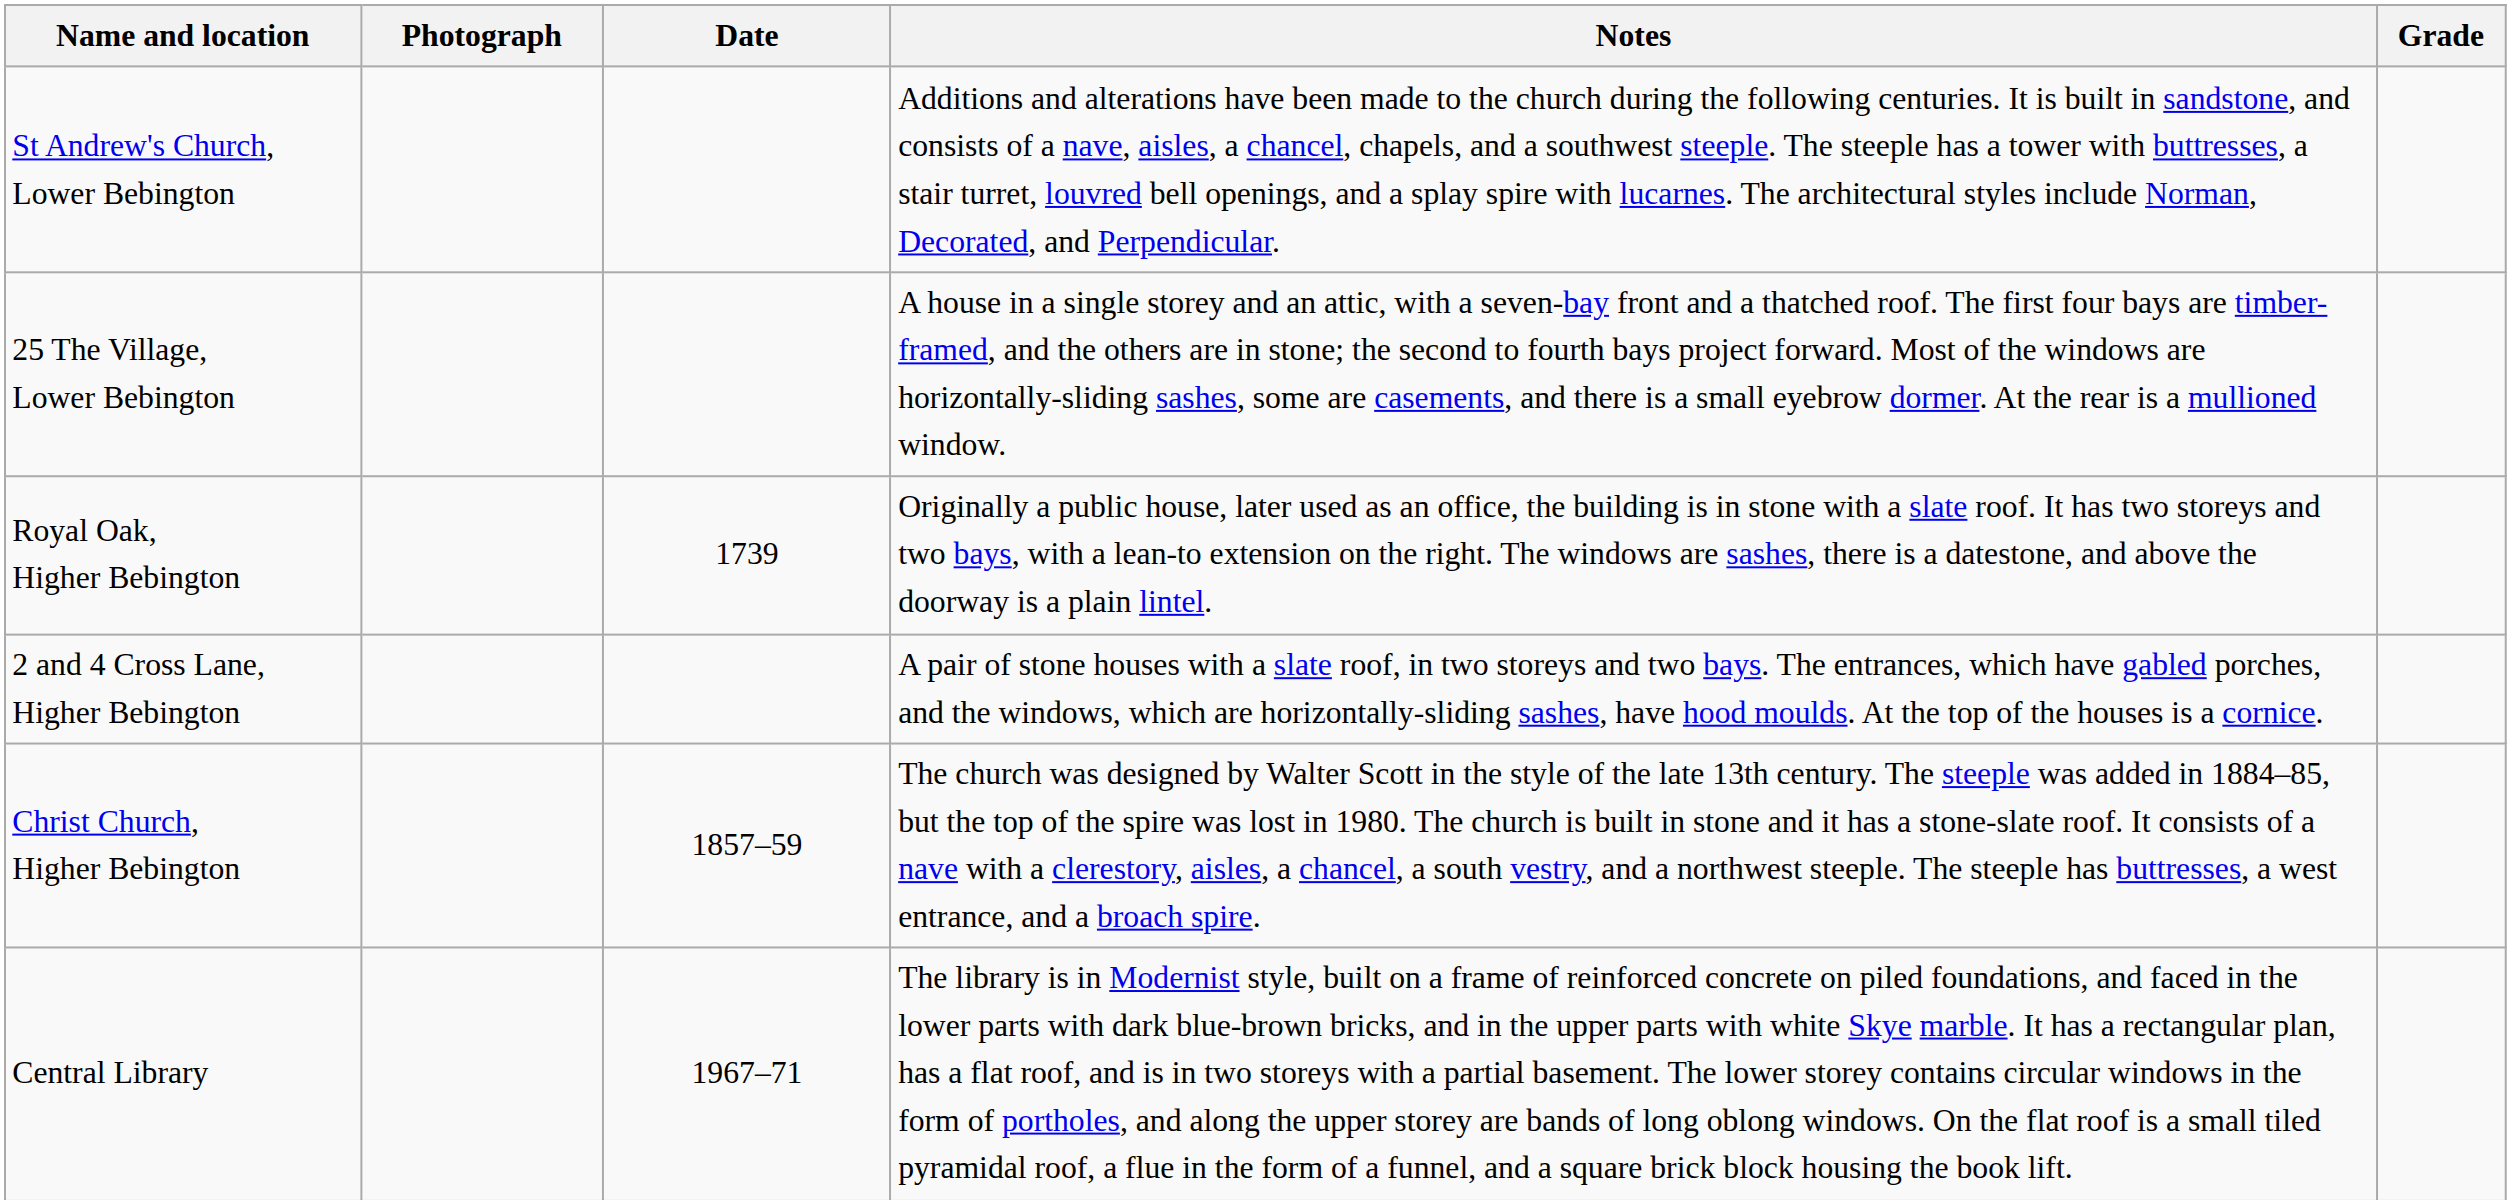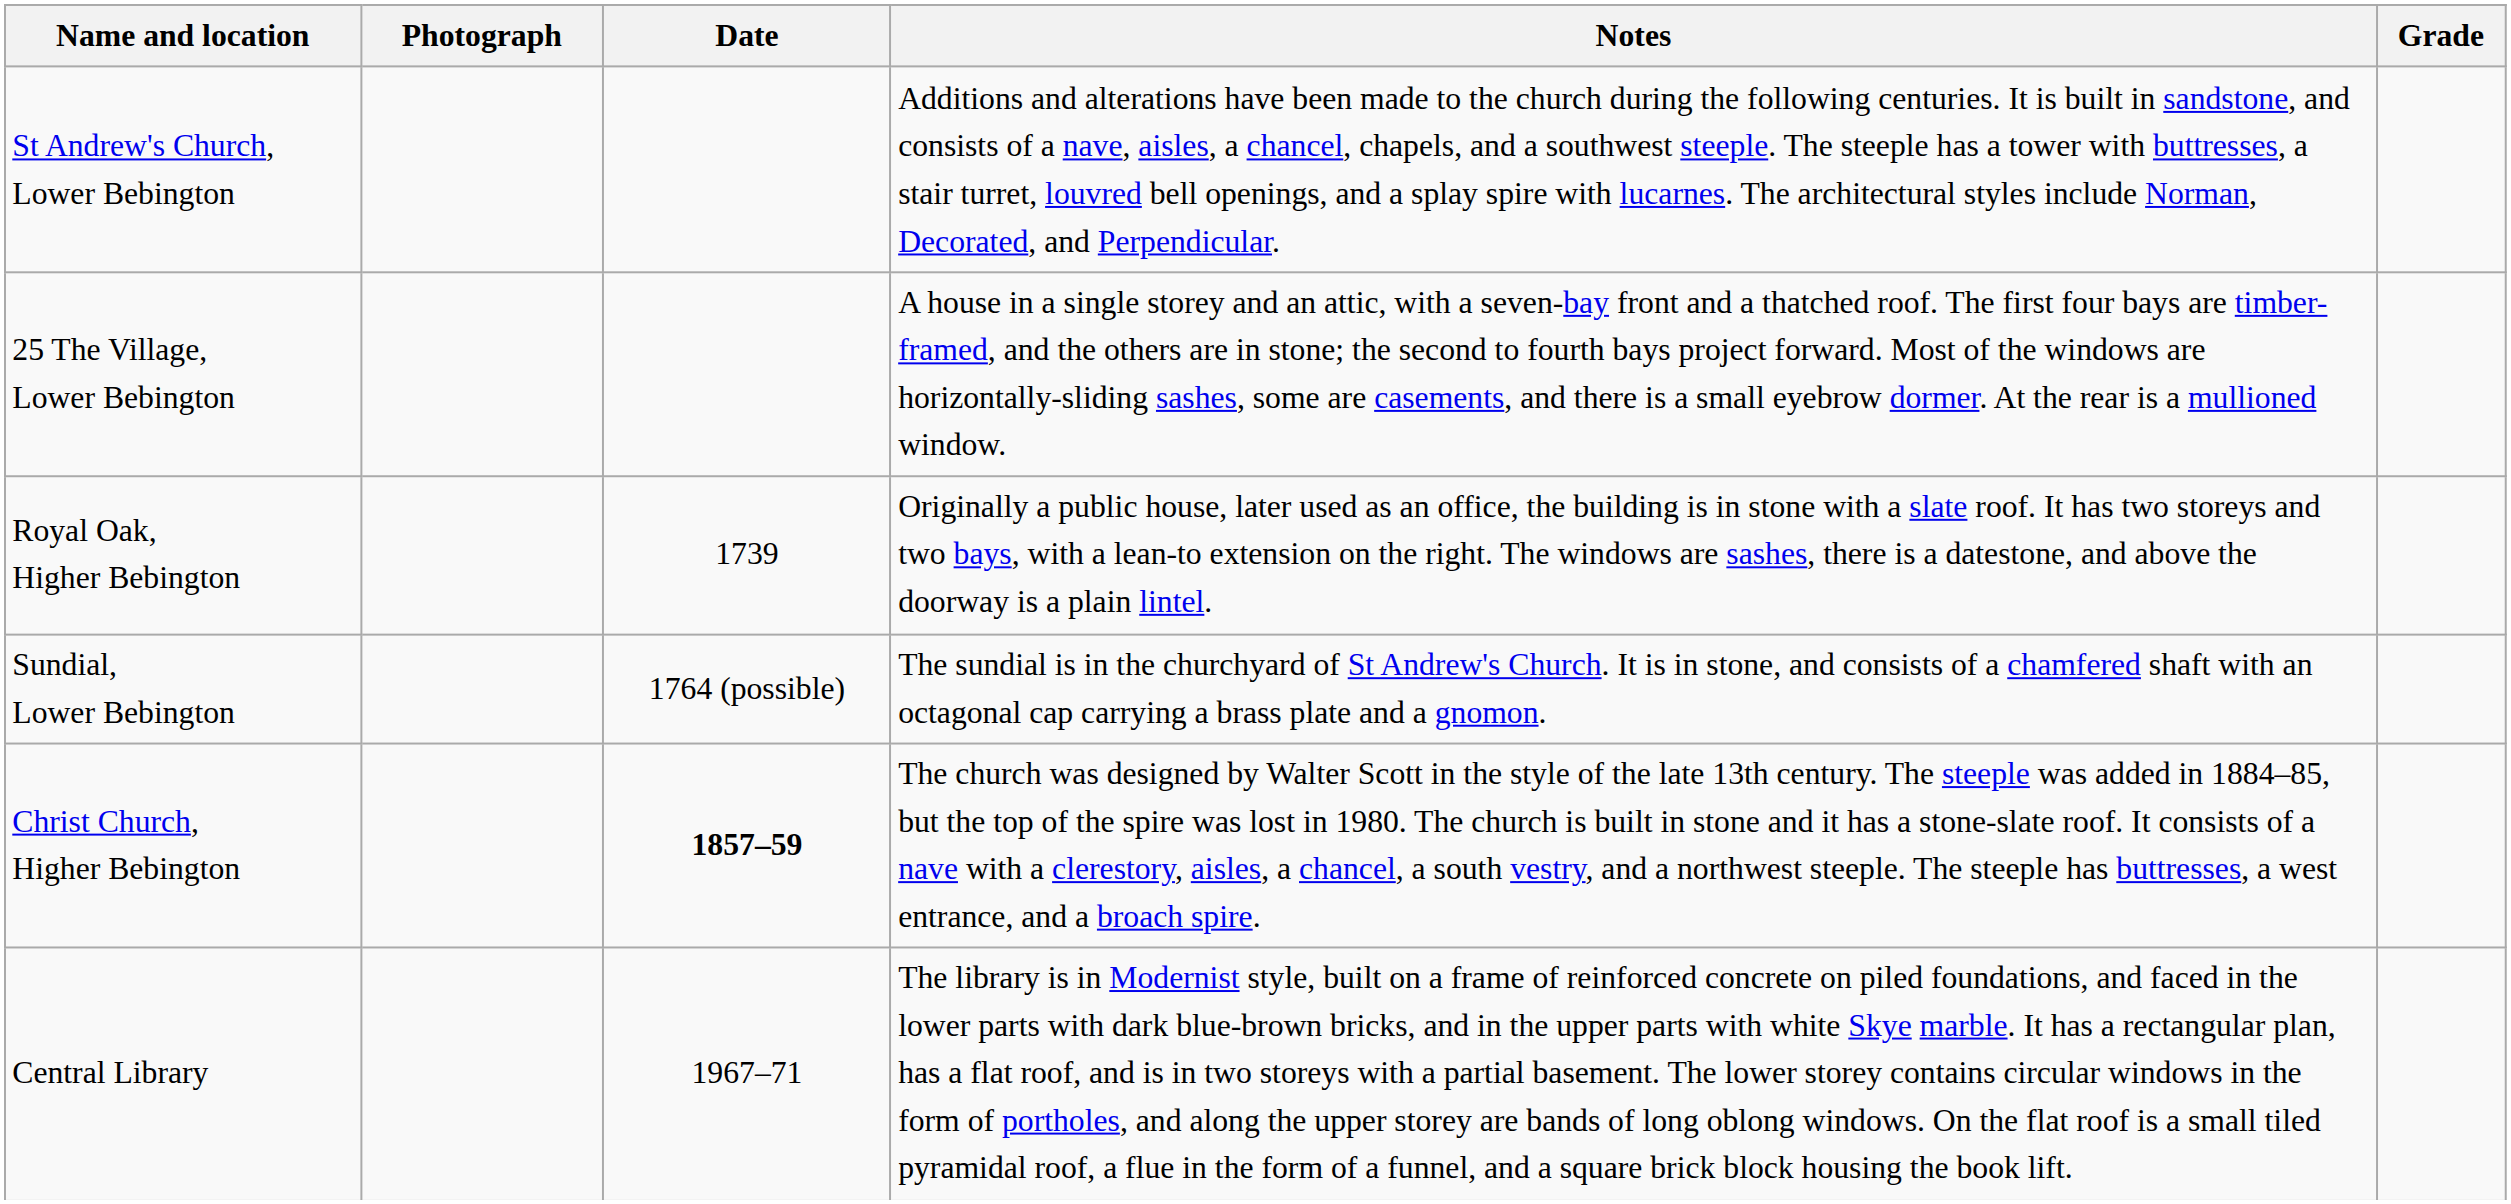+ row: Sundial, Lower Bebington | 1764 (possible) | The sundial is in the churchyard of St Andrew's Church. It is in stone, and consists of a chamfered shaft with an octagonal cap carrying a brass plate and a gnomon.
- row: 2 and 4 Cross Lane, Higher Bebington | A pair of stone houses with a slate roof, in two storeys and two bays. The entrances, which have gabled porches, and the windows, which are horizontally-sliding sashes, have hood moulds. At the top of the houses is a cornice.
Christ Church, Higher Bebington | Date: normal -> bold
